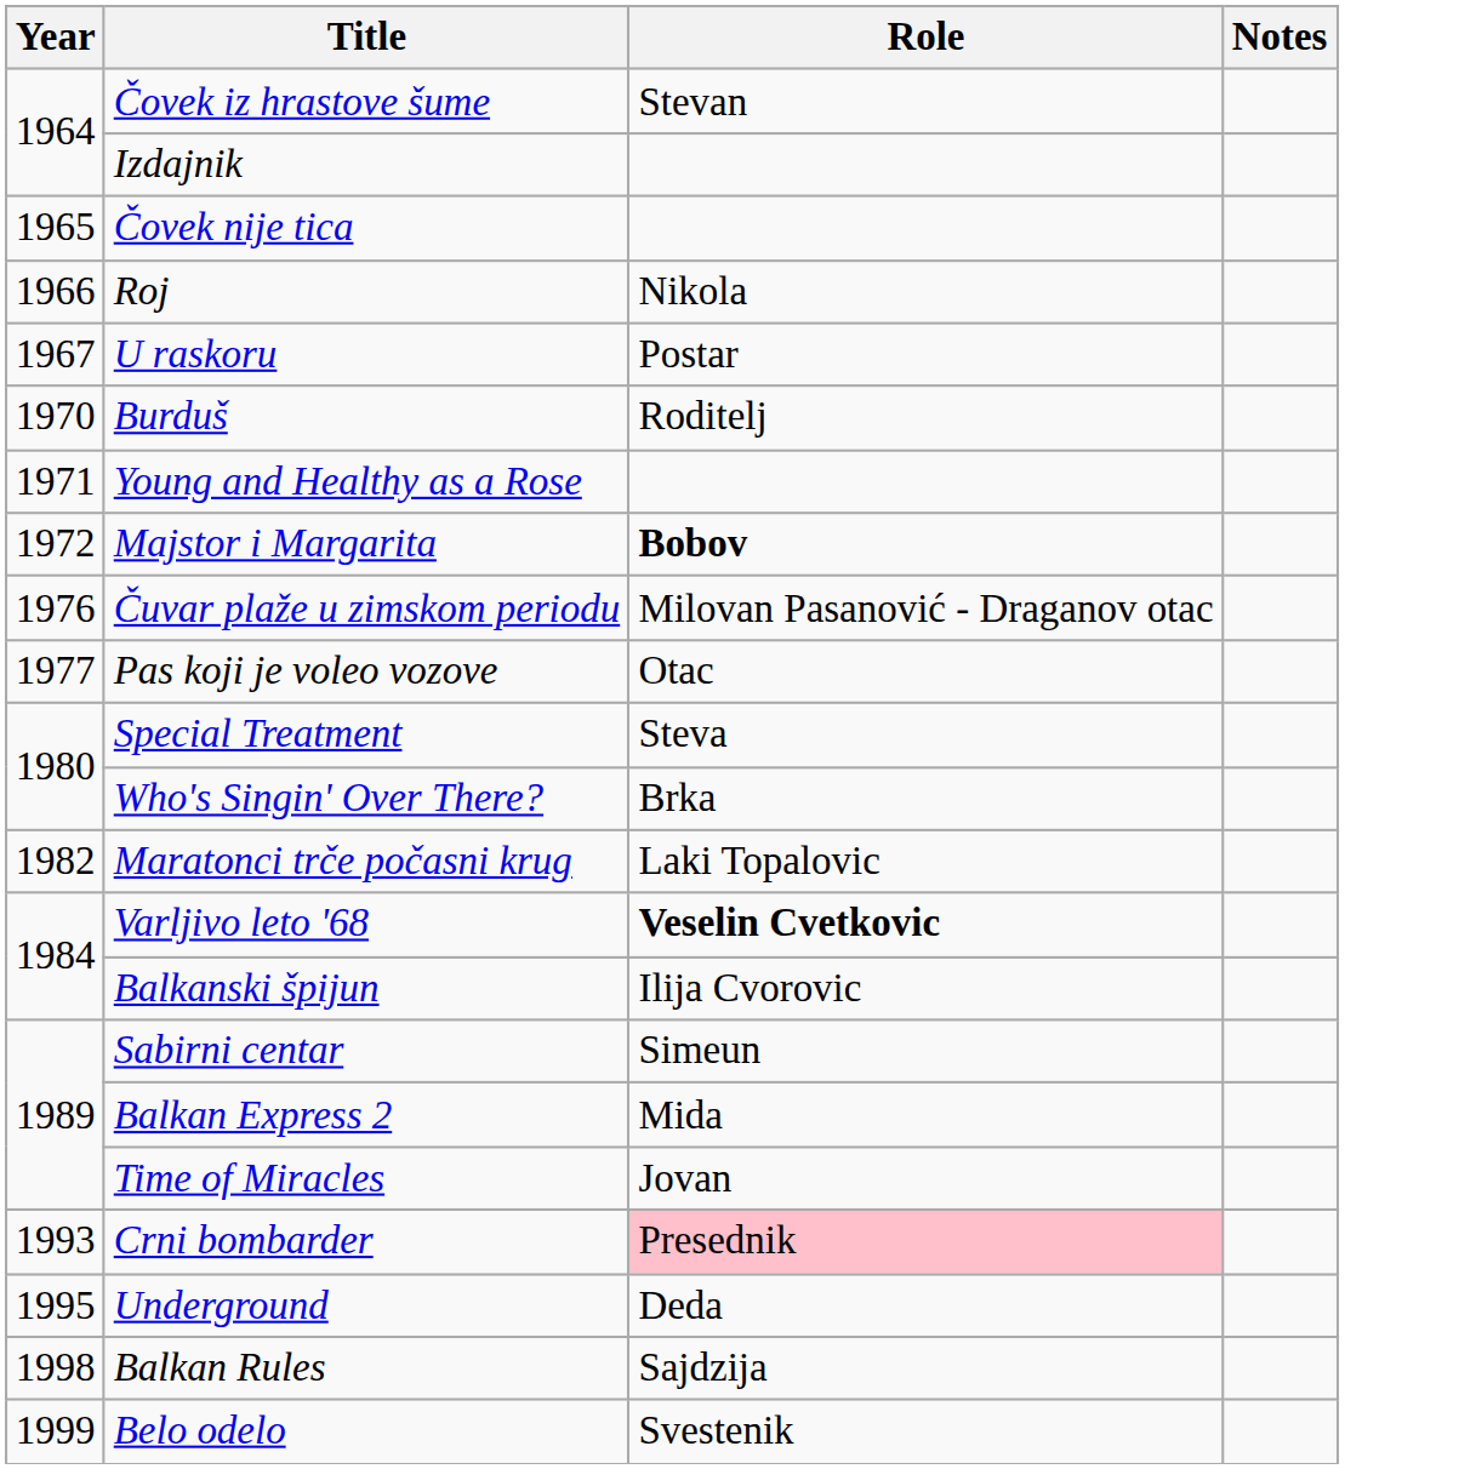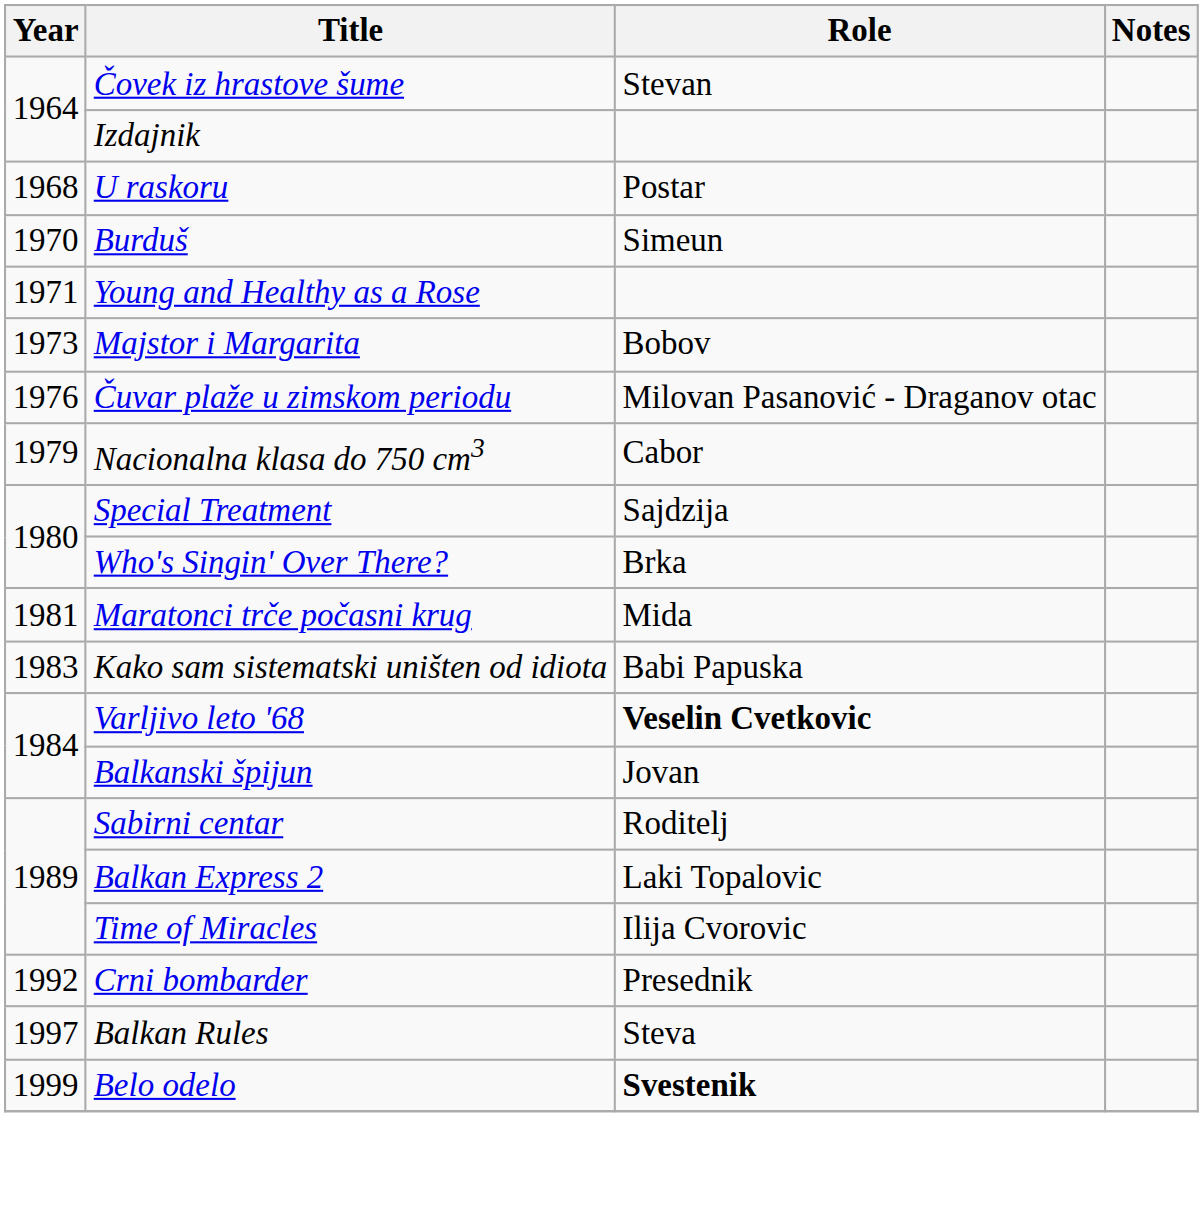- row: 1965 | Čovek nije tica
- row: 1966 | Roj | Nikola
U raskoru | Year: 1967 -> 1968
Burduš | Role: Roditelj -> Simeun
Majstor i Margarita | Year: 1972 -> 1973
Majstor i Margarita | Role: bold -> normal
- row: 1977 | Pas koji je voleo vozove | Otac
+ row: 1979 | Nacionalna klasa do 750 cm3 | Cabor
Special Treatment | Role: Steva -> Sajdzija
Maratonci trče počasni krug | Year: 1982 -> 1981
Maratonci trče počasni krug | Role: Laki Topalovic -> Mida
+ row: 1983 | Kako sam sistematski uništen od idiota | Babi Papuska
Balkanski špijun | Role: Ilija Cvorovic -> Jovan
Sabirni centar | Role: Simeun -> Roditelj
Balkan Express 2 | Role: Mida -> Laki Topalovic
Time of Miracles | Role: Jovan -> Ilija Cvorovic
Crni bombarder | Year: 1993 -> 1992
Crni bombarder | Role: pink background -> no background
- row: 1995 | Underground | Deda
Balkan Rules | Year: 1998 -> 1997
Balkan Rules | Role: Sajdzija -> Steva
Belo odelo | Role: normal -> bold
